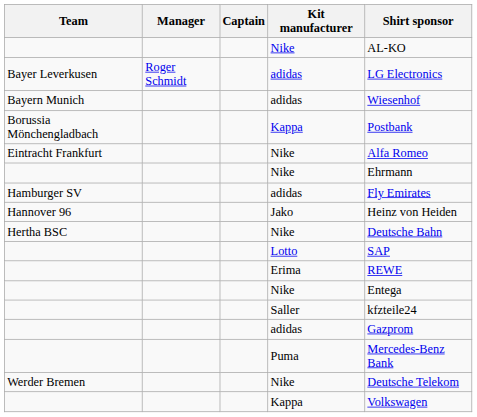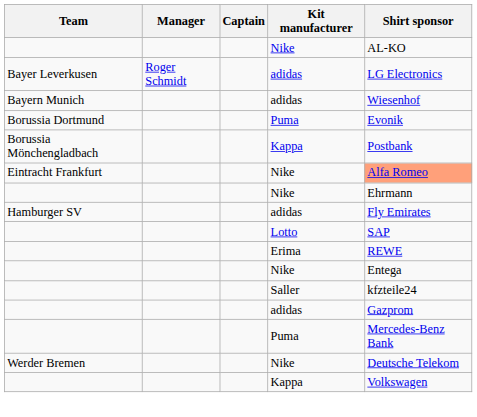+ row: Borussia Dortmund | Puma | Evonik
Eintracht Frankfurt | Shirt sponsor: no background -> lightsalmon background
- row: Hannover 96 | Jako | Heinz von Heiden
- row: Hertha BSC | Nike | Deutsche Bahn
